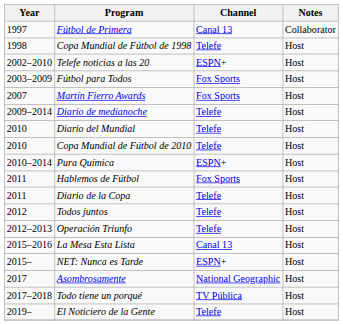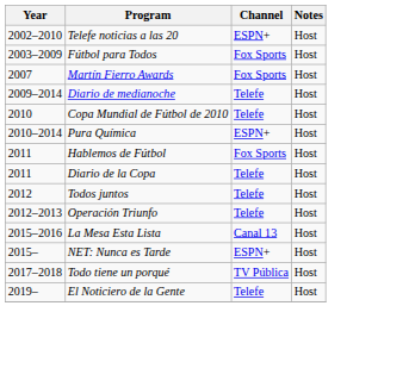- row: 1997 | Fútbol de Primera | Canal 13 | Collaborator
- row: 1998 | Copa Mundial de Fútbol de 1998 | Telefe | Host
- row: 2010 | Diario del Mundial | Telefe | Host
- row: 2017 | Asombrosamente | National Geographic | Host
